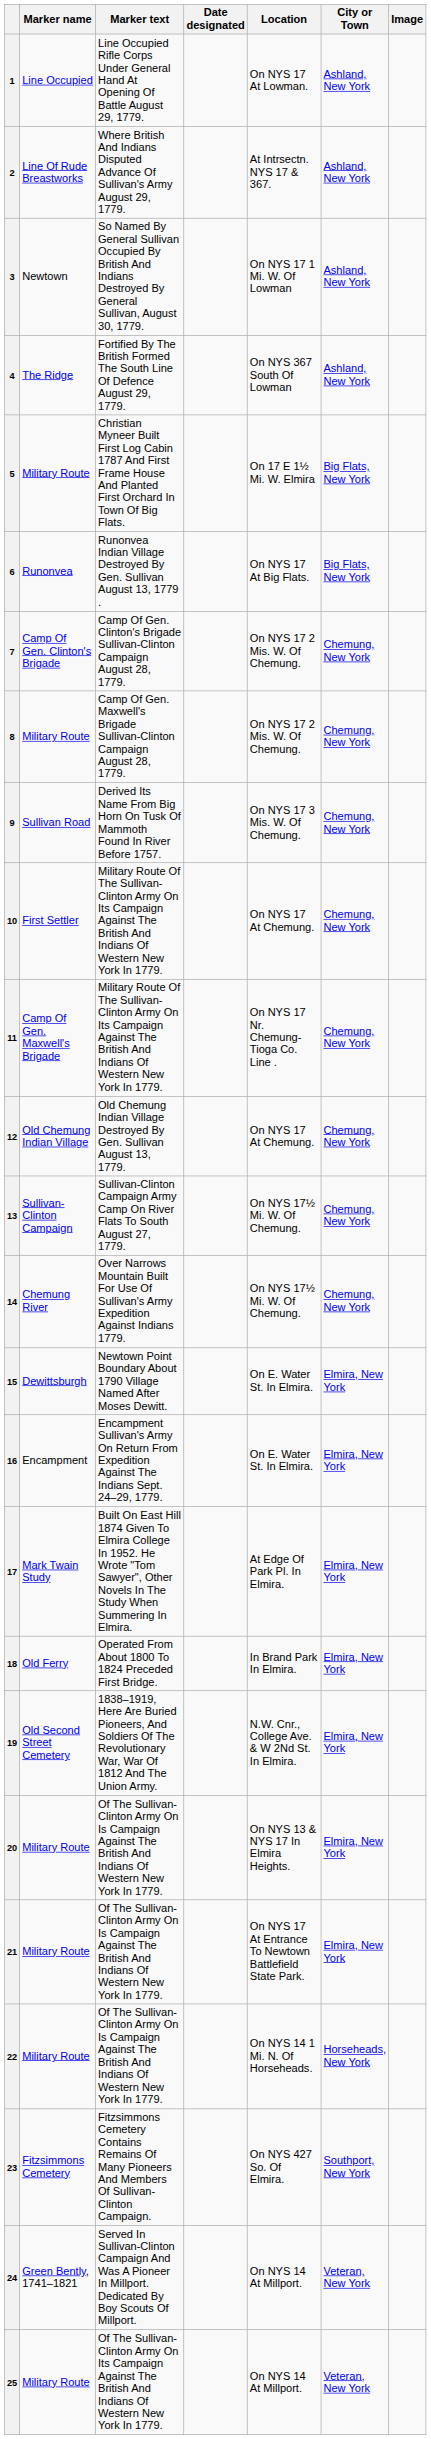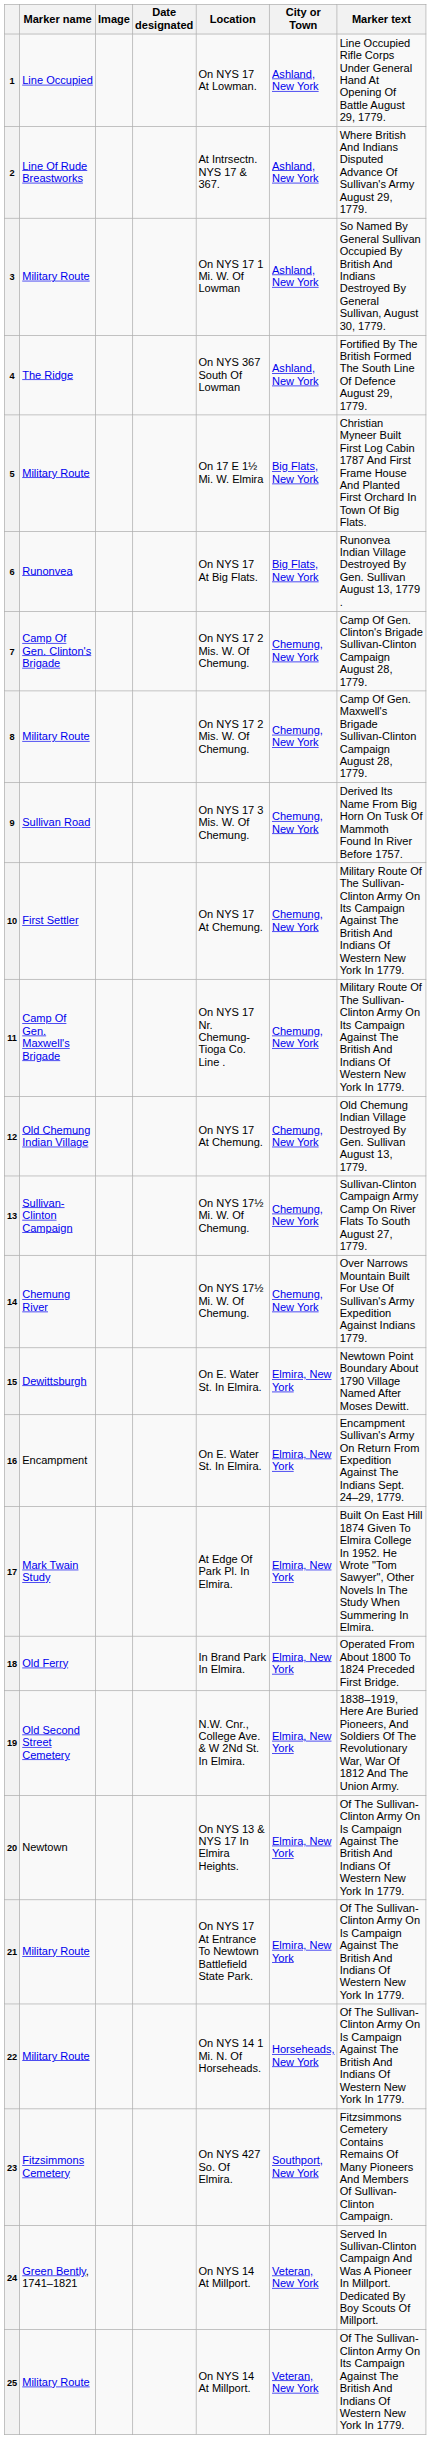columns swapped: Image <-> Marker text
3 | Marker name: Newtown -> Military Route
20 | Marker name: Military Route -> Newtown
